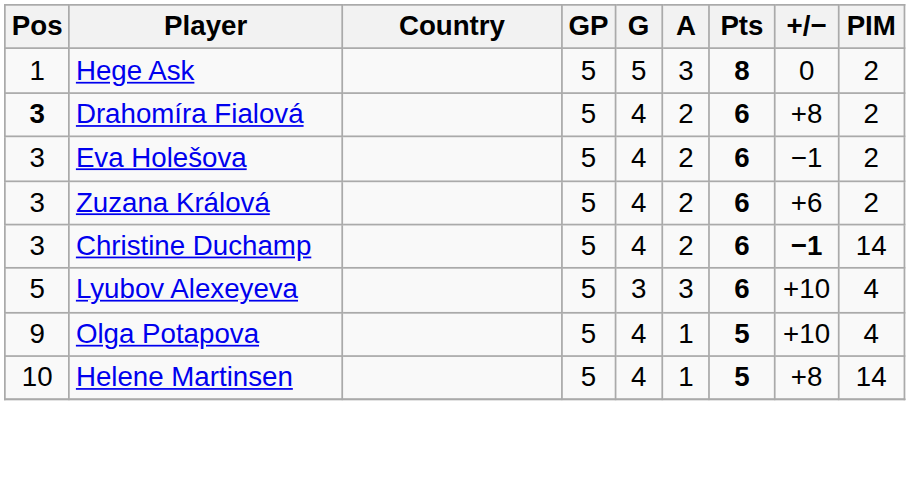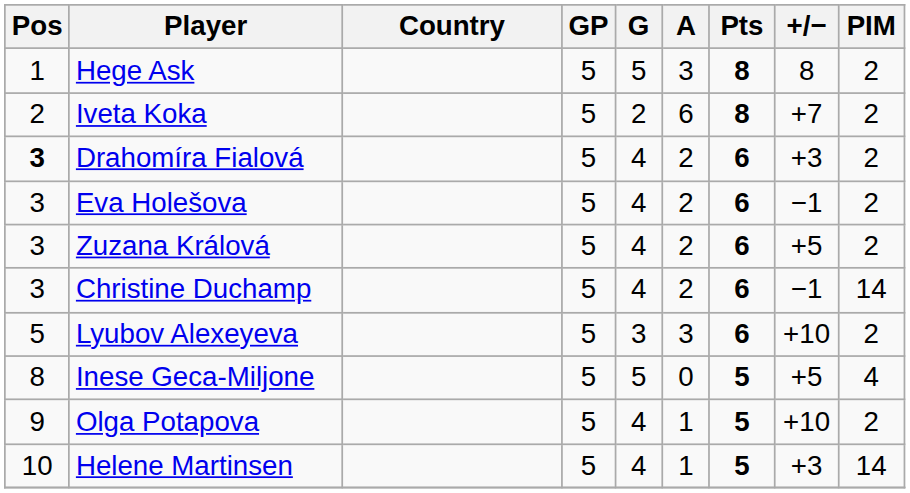Hege Ask | +/−: 0 -> 8
+ row: 2 | Iveta Koka | 5 | 2 | 6 | 8 | +7 | 2
Drahomíra Fialová | +/−: +8 -> +3
Zuzana Králová | +/−: +6 -> +5
Christine Duchamp | +/−: bold -> normal
Lyubov Alexeyeva | PIM: 4 -> 2
+ row: 8 | Inese Geca-Miljone | 5 | 5 | 0 | 5 | +5 | 4
Olga Potapova | PIM: 4 -> 2
Helene Martinsen | +/−: +8 -> +3
